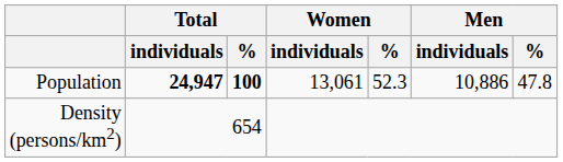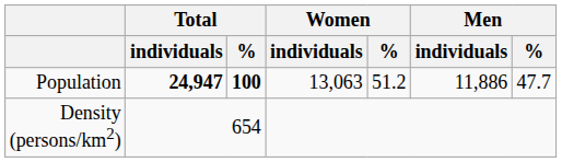Population | Women / individuals: 13,061 -> 13,063
Population | Women / %: 52.3 -> 51.2
Population | Men / individuals: 10,886 -> 11,886
Population | Men / %: 47.8 -> 47.7
